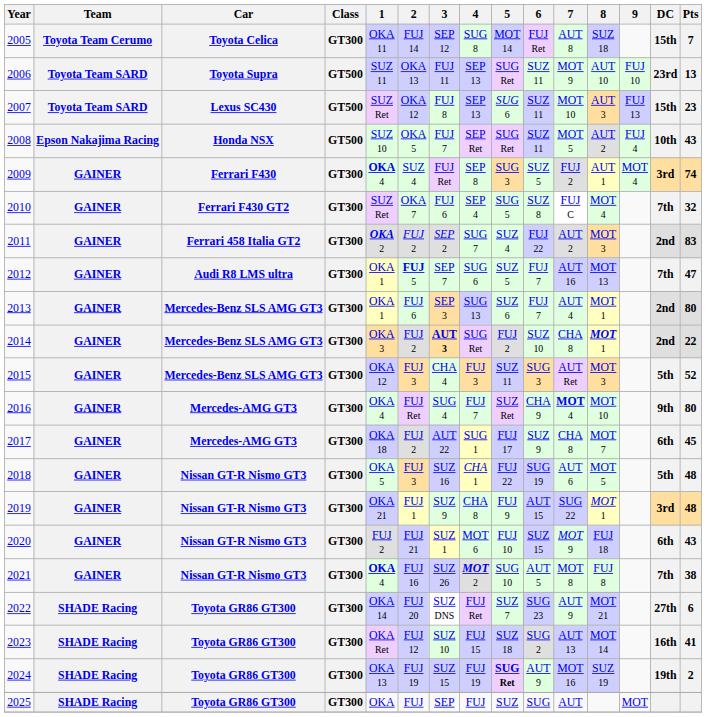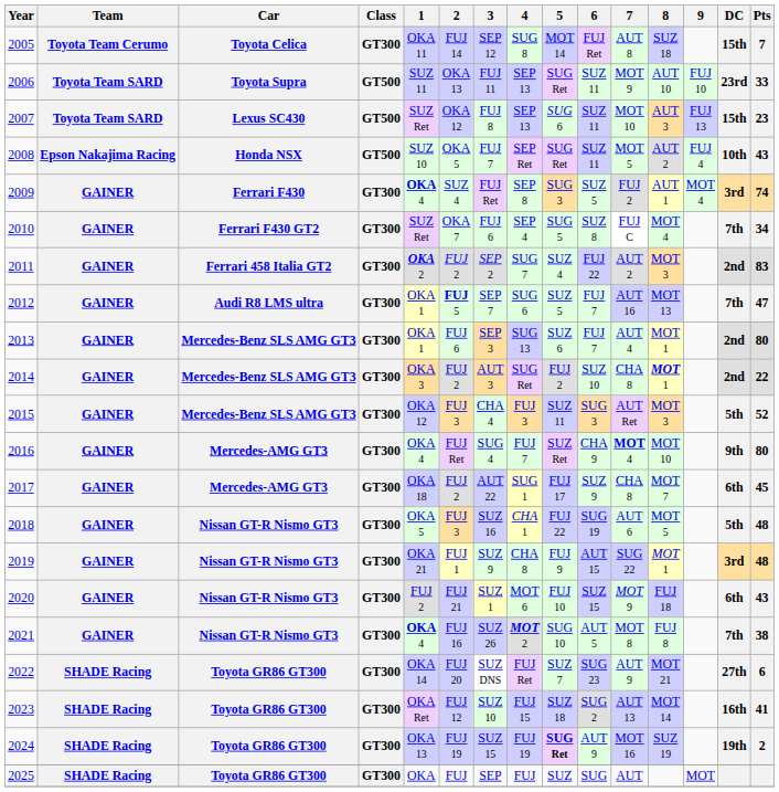2006 | Pts: 13 -> 33
2010 | Pts: 32 -> 34
2014 | 3: bold -> normal
